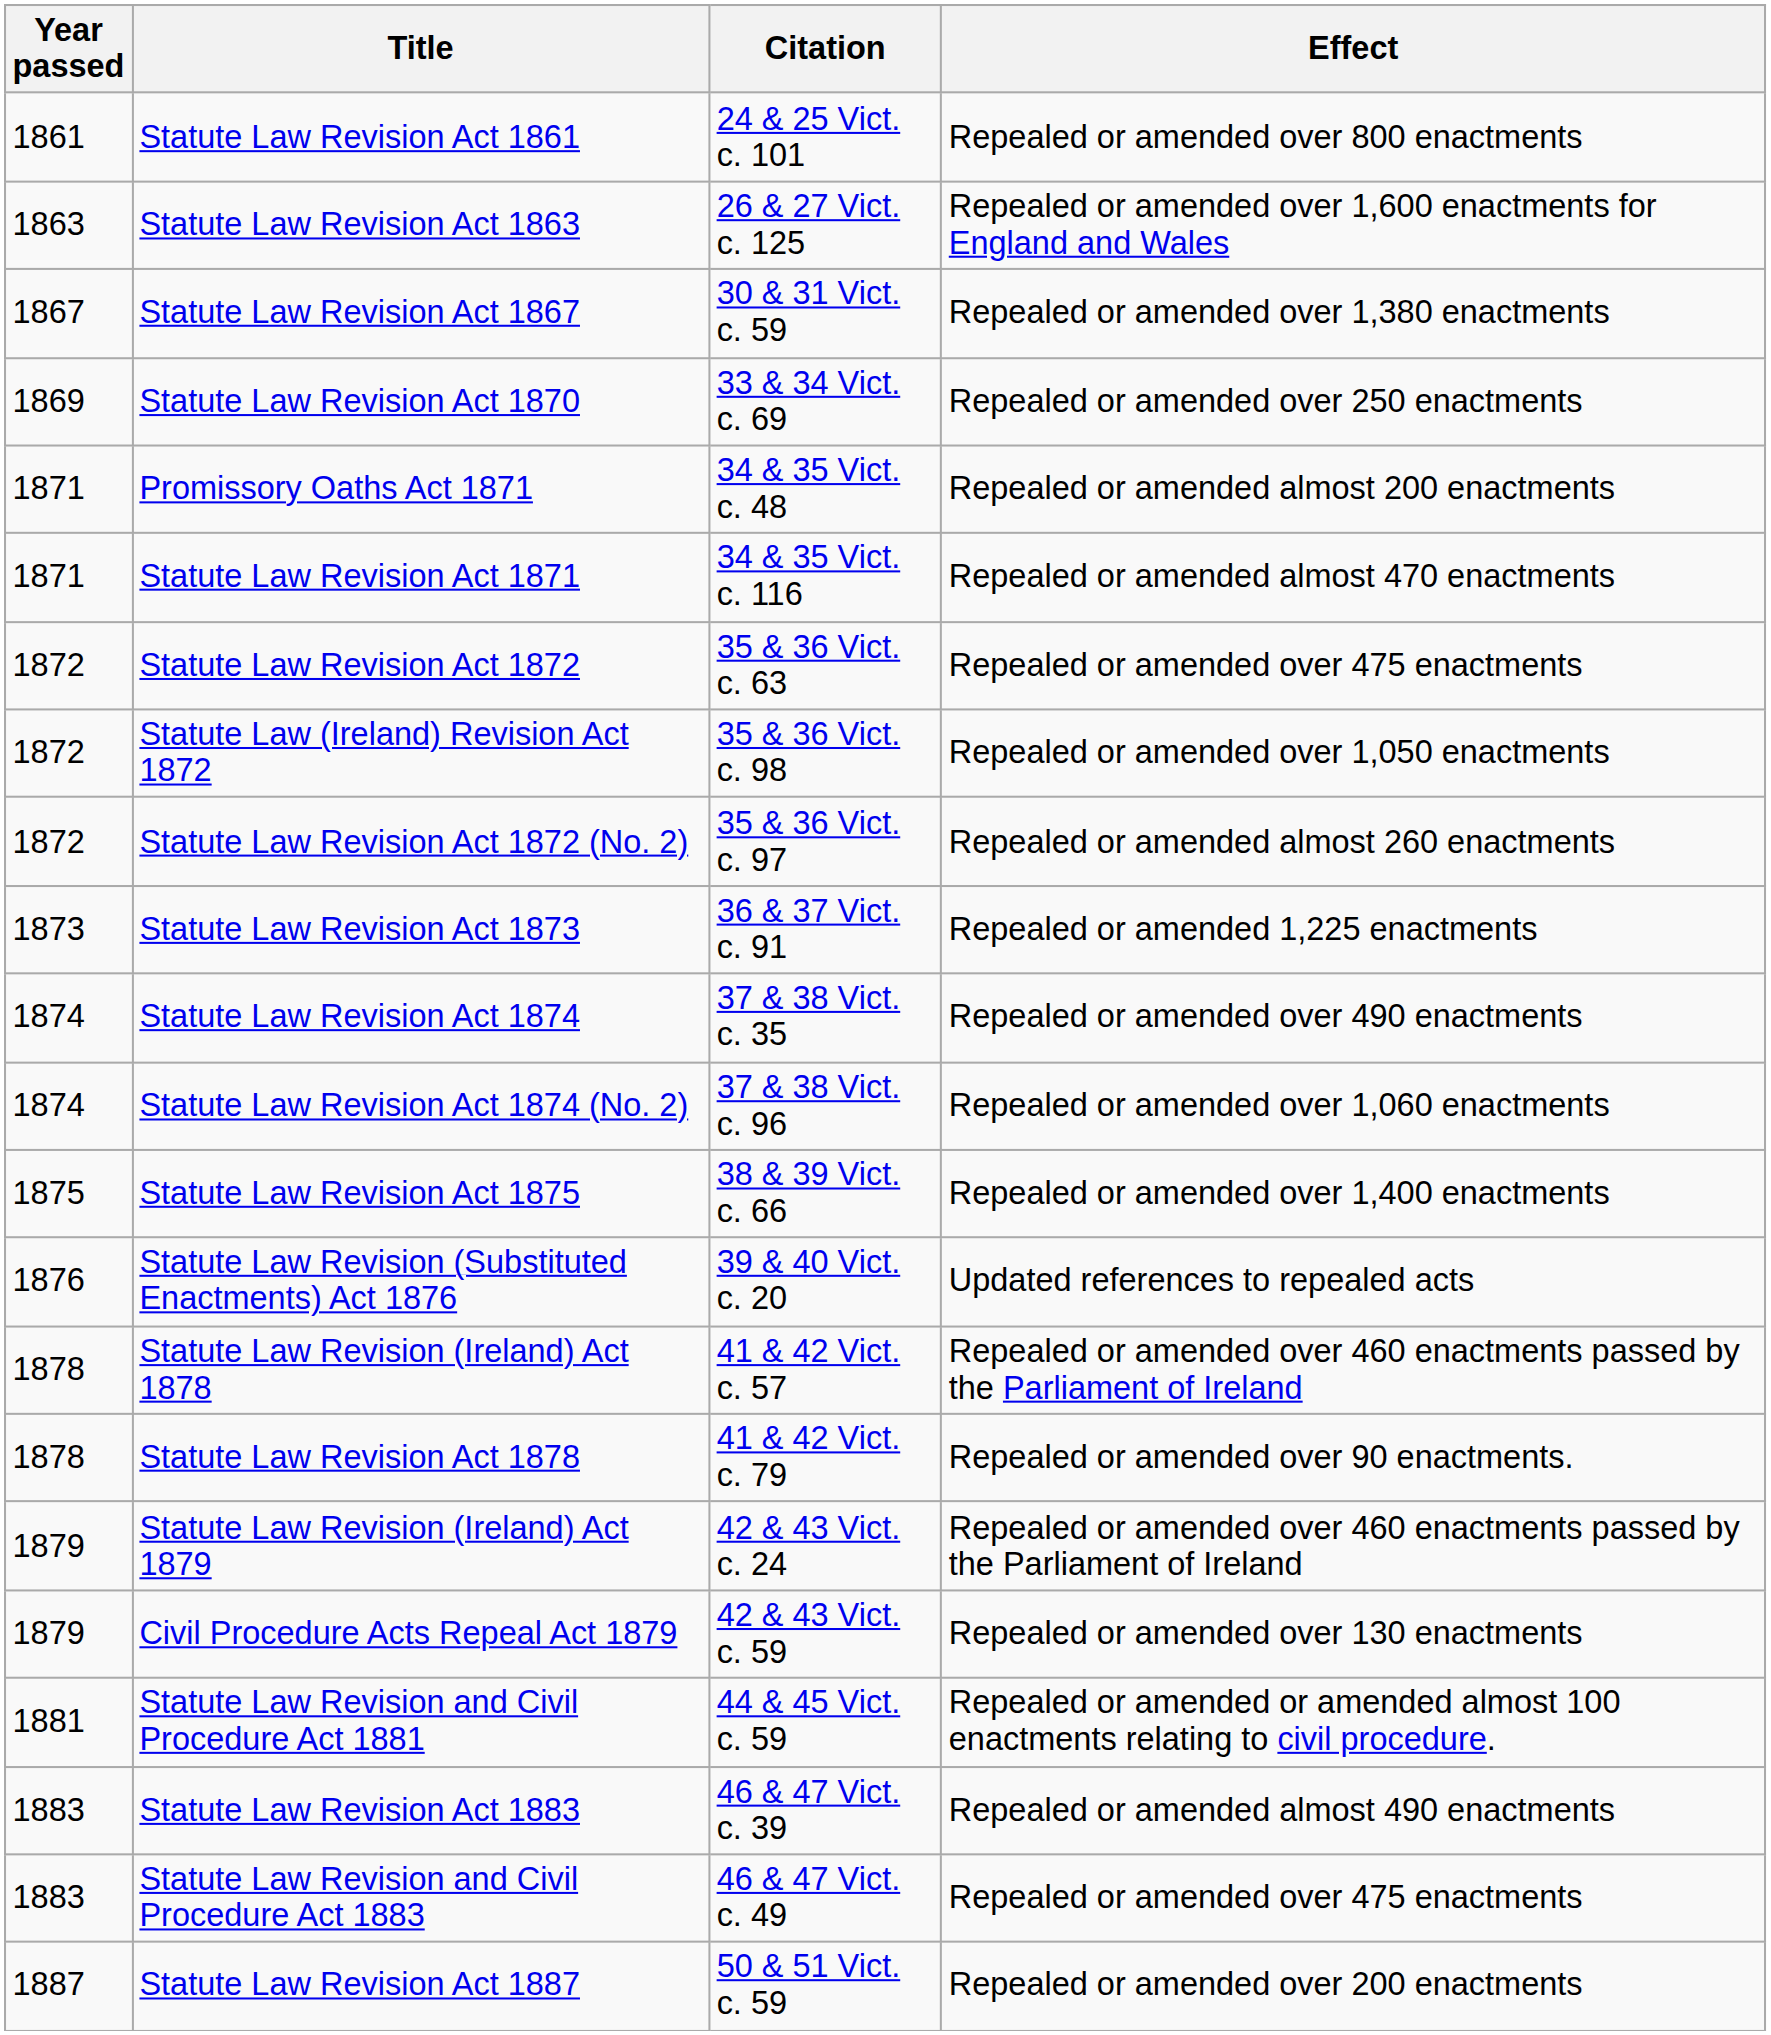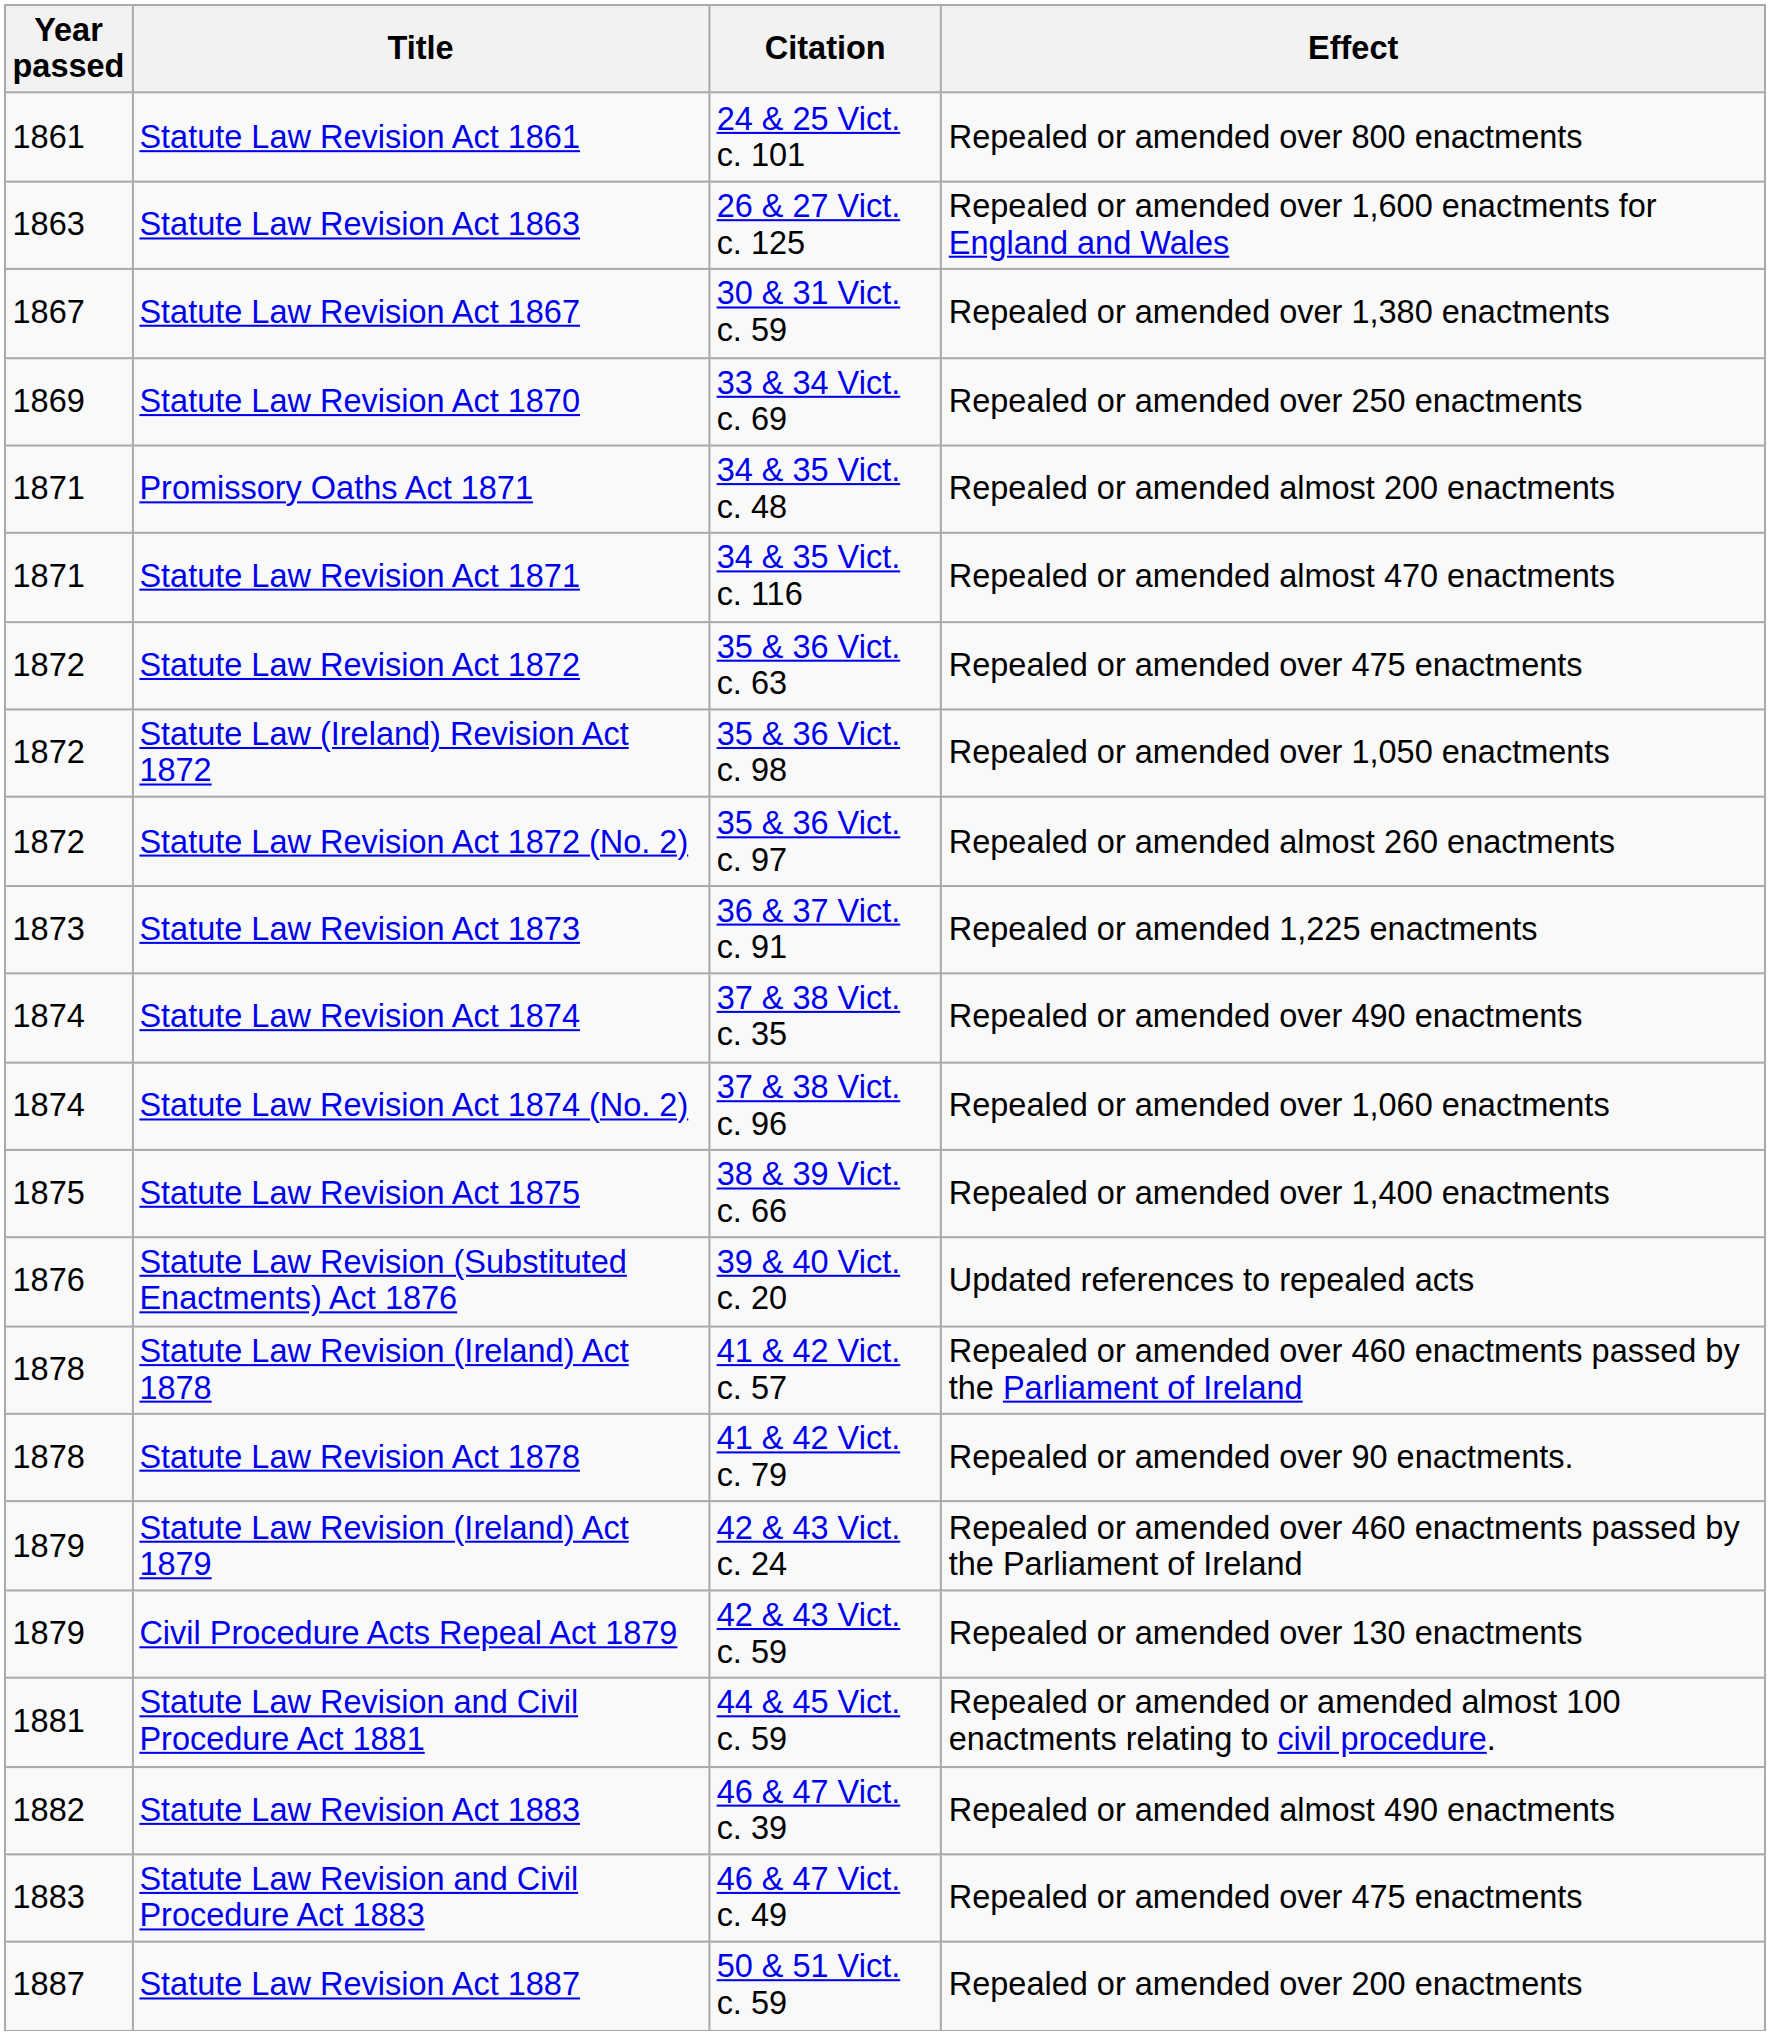Statute Law Revision Act 1883 | Year passed: 1883 -> 1882
